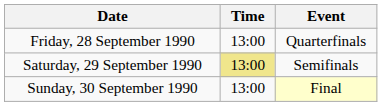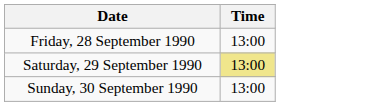- column: Event | Quarterfinals | Semifinals | Final
